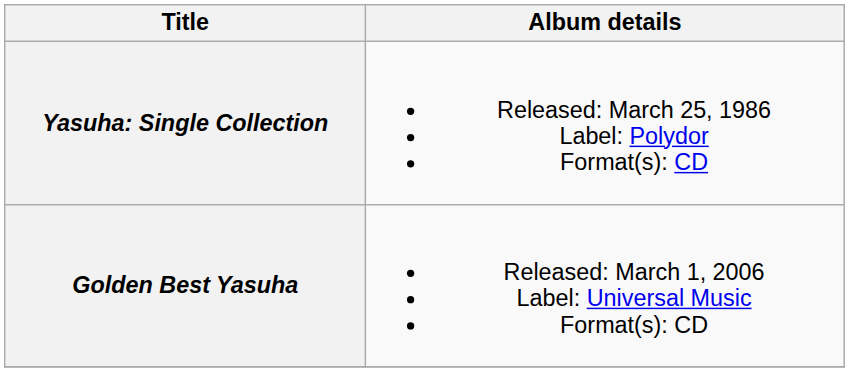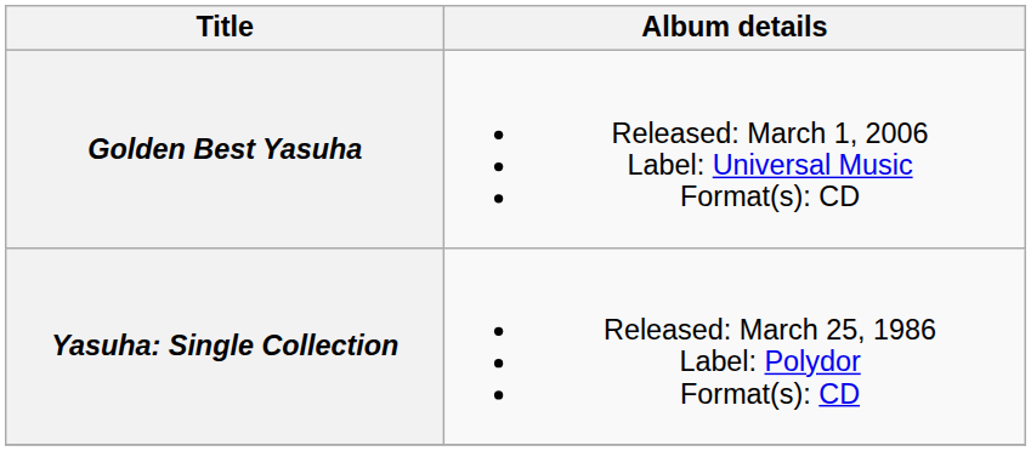rows swapped: Yasuha: Single Collection <-> Golden Best Yasuha
